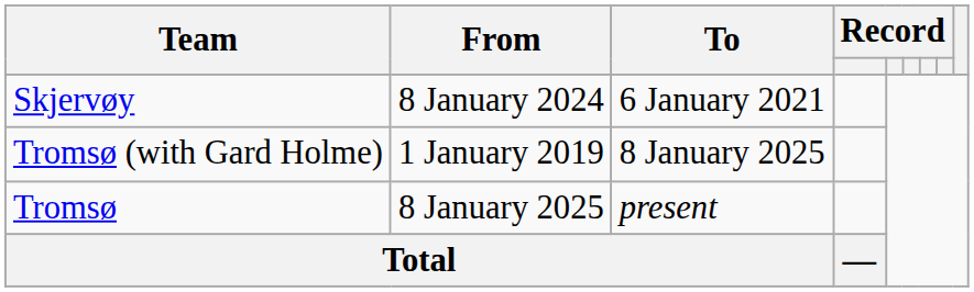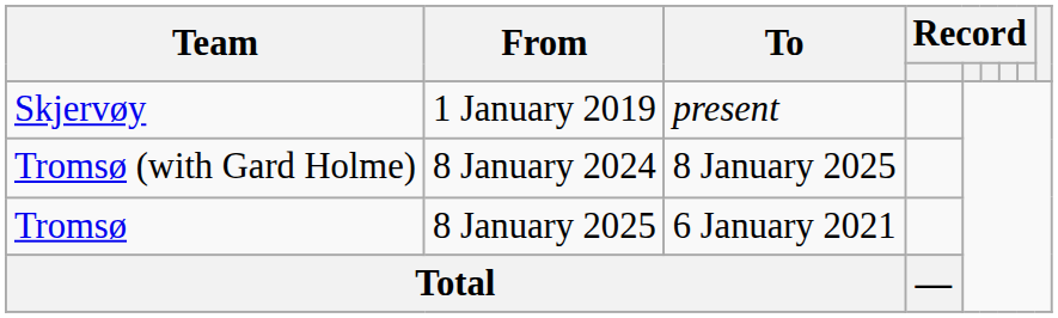Skjervøy | From: 8 January 2024 -> 1 January 2019
Skjervøy | To: 6 January 2021 -> present
Tromsø (with Gard Holme) | From: 1 January 2019 -> 8 January 2024
Tromsø | To: present -> 6 January 2021
